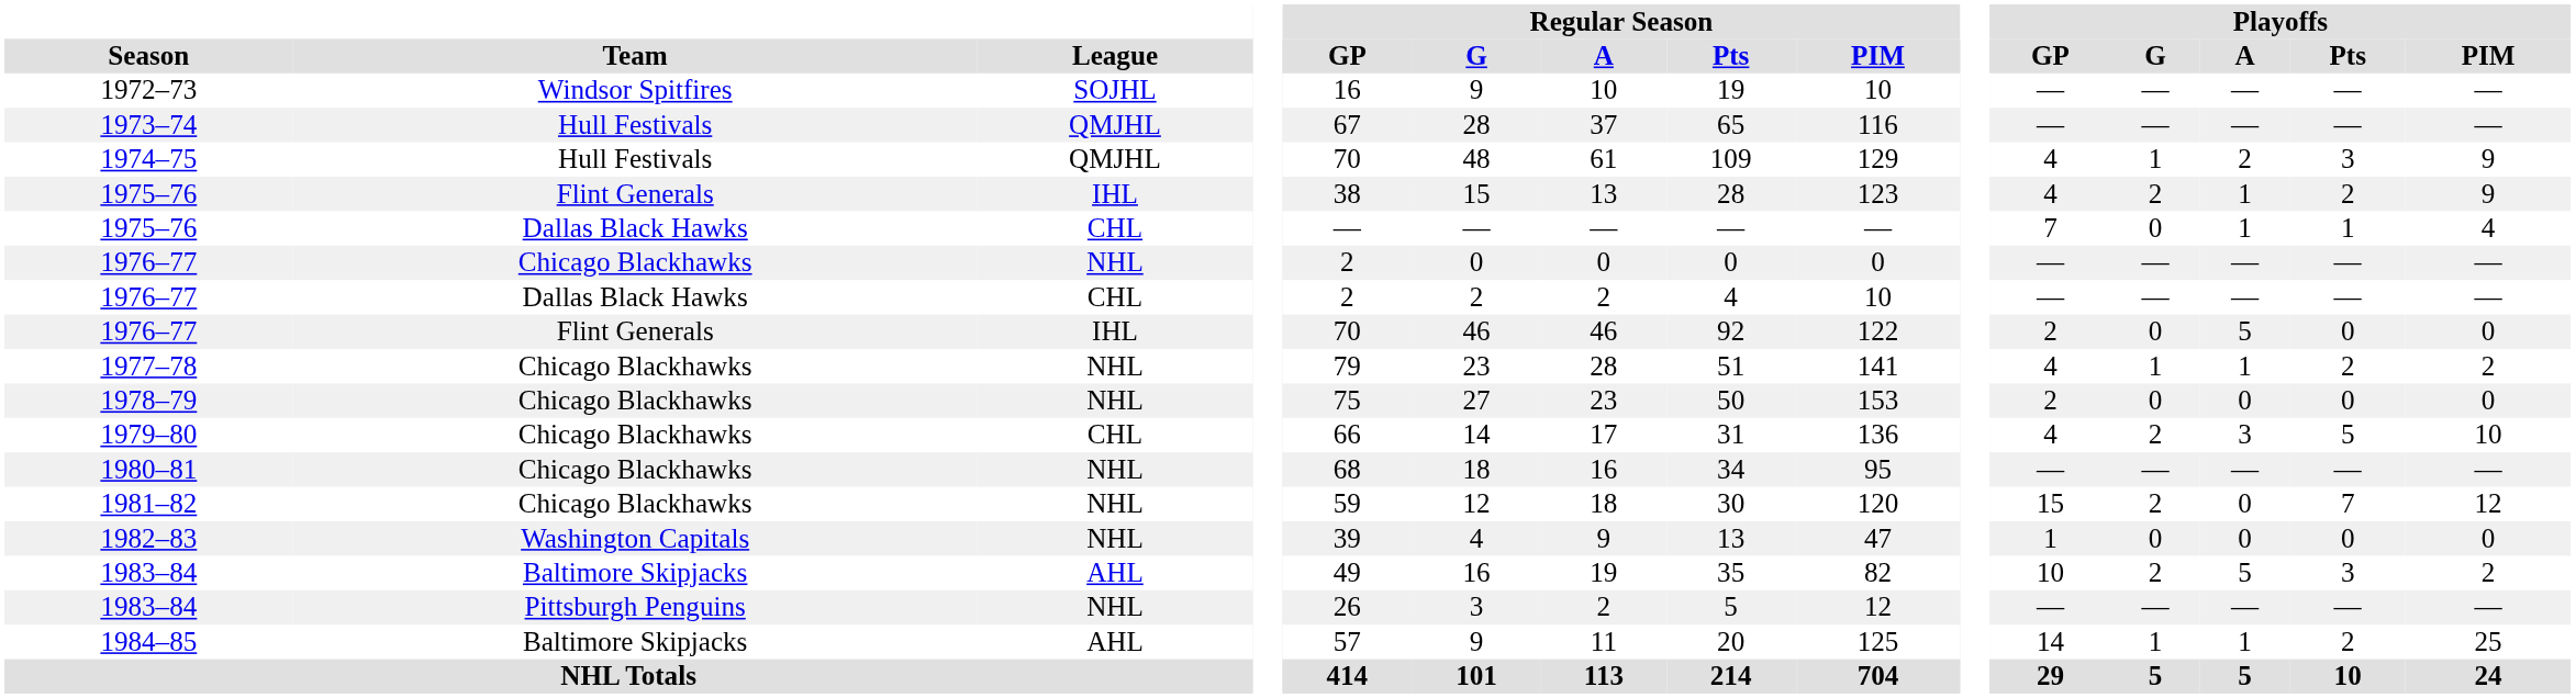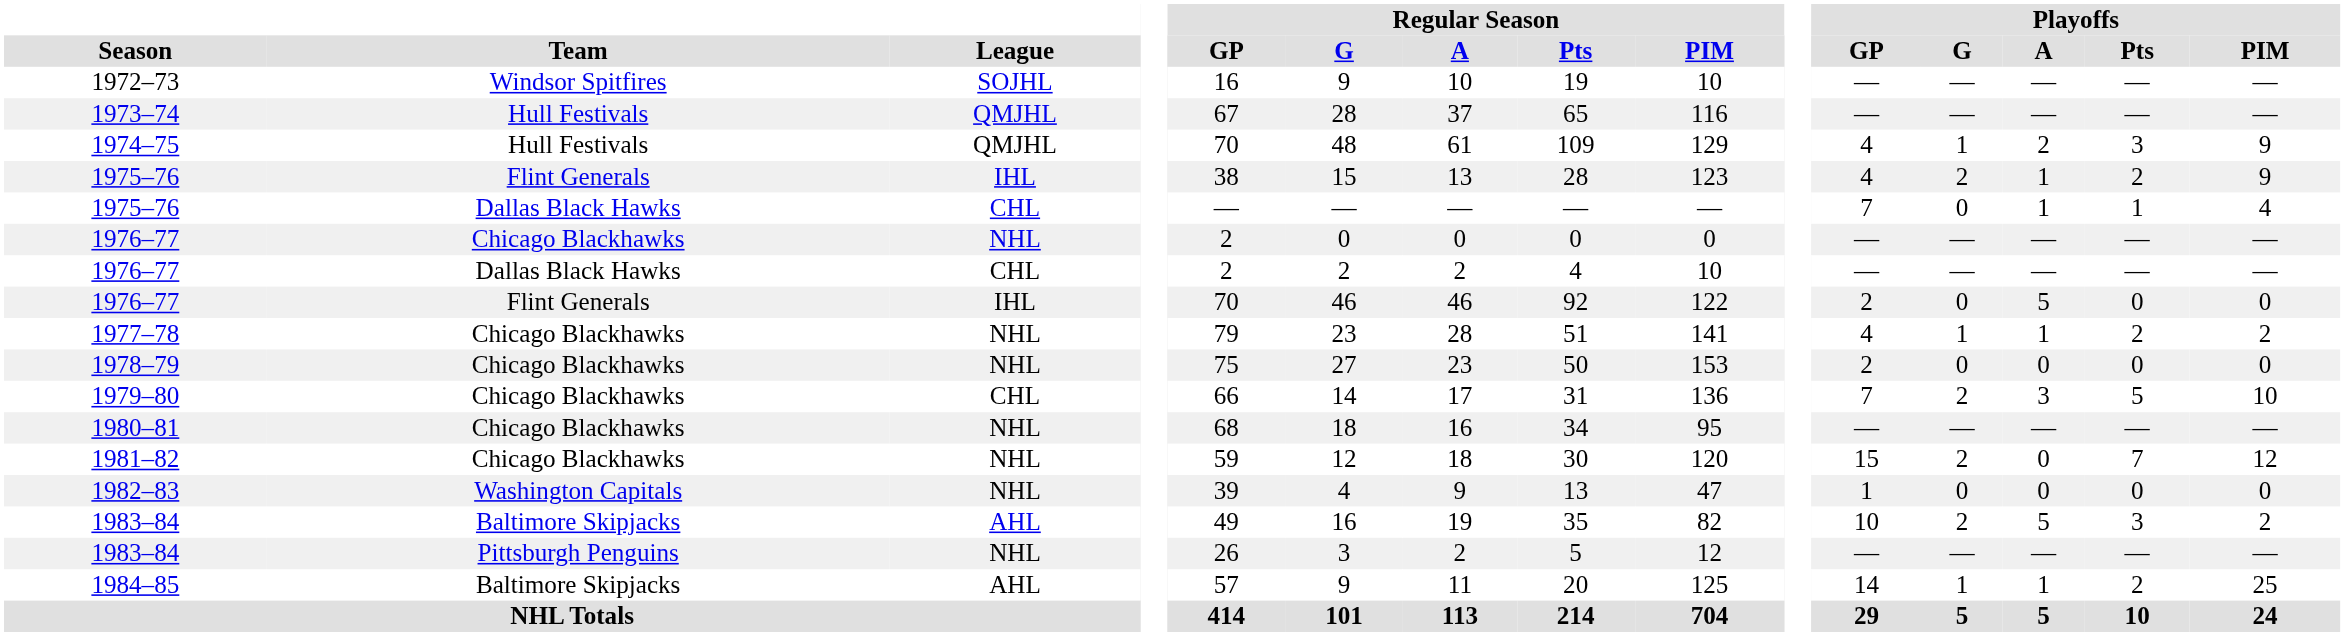1979–80 | Playoffs / GP: 4 -> 7
